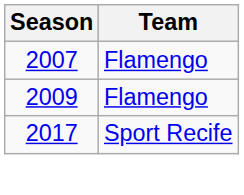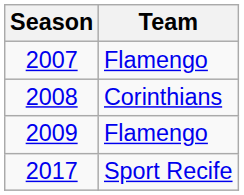+ row: 2008 | Corinthians
